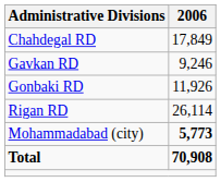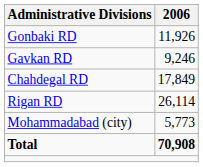rows swapped: Chahdegal RD <-> Gonbaki RD
Mohammadabad (city) | 2006: bold -> normal
